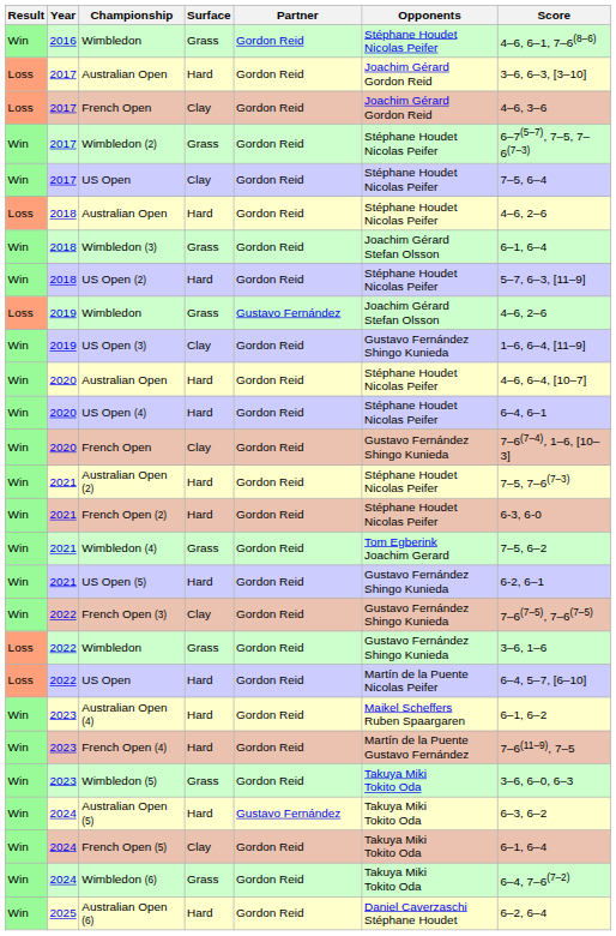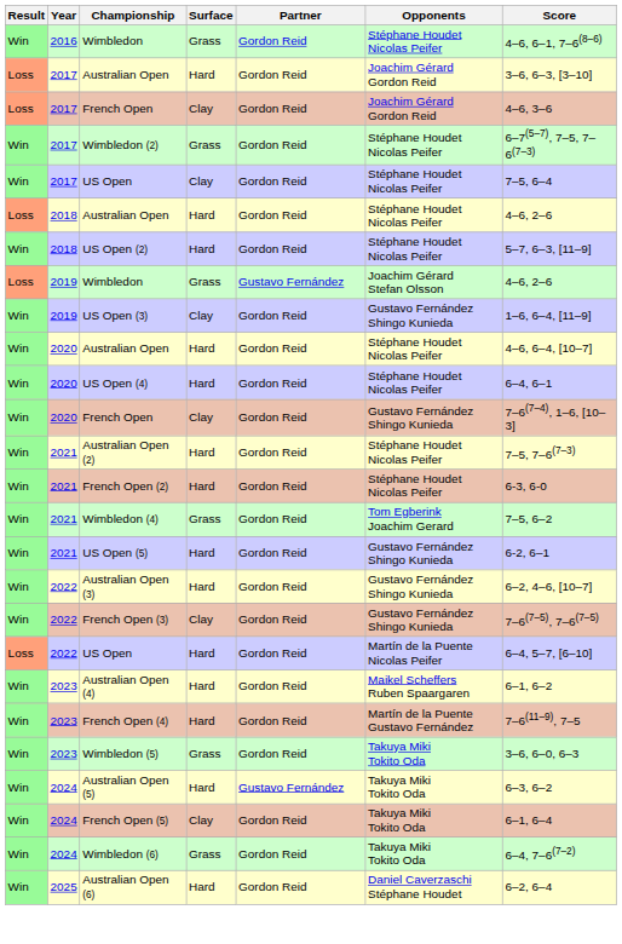- row: Win | 2018 | Wimbledon (3) | Grass | Gordon Reid | Joachim Gérard Stefan Olsson | 6–1, 6–4
+ row: Win | 2022 | Australian Open (3) | Hard | Gordon Reid | Gustavo Fernández Shingo Kunieda | 6–2, 4–6, [10–7]
- row: Loss | 2022 | Wimbledon | Grass | Gordon Reid | Gustavo Fernández Shingo Kunieda | 3–6, 1–6
